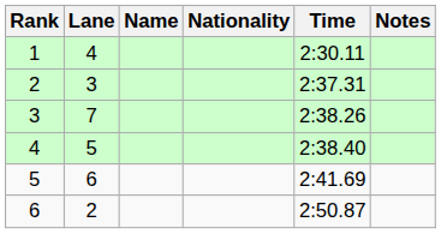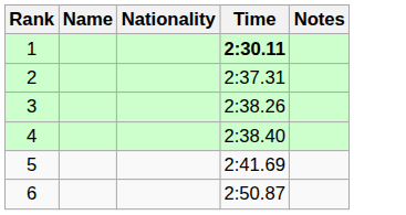- column: Lane | 4 | 3 | 7 | 5 | 6 | 2
1 | Time: normal -> bold
